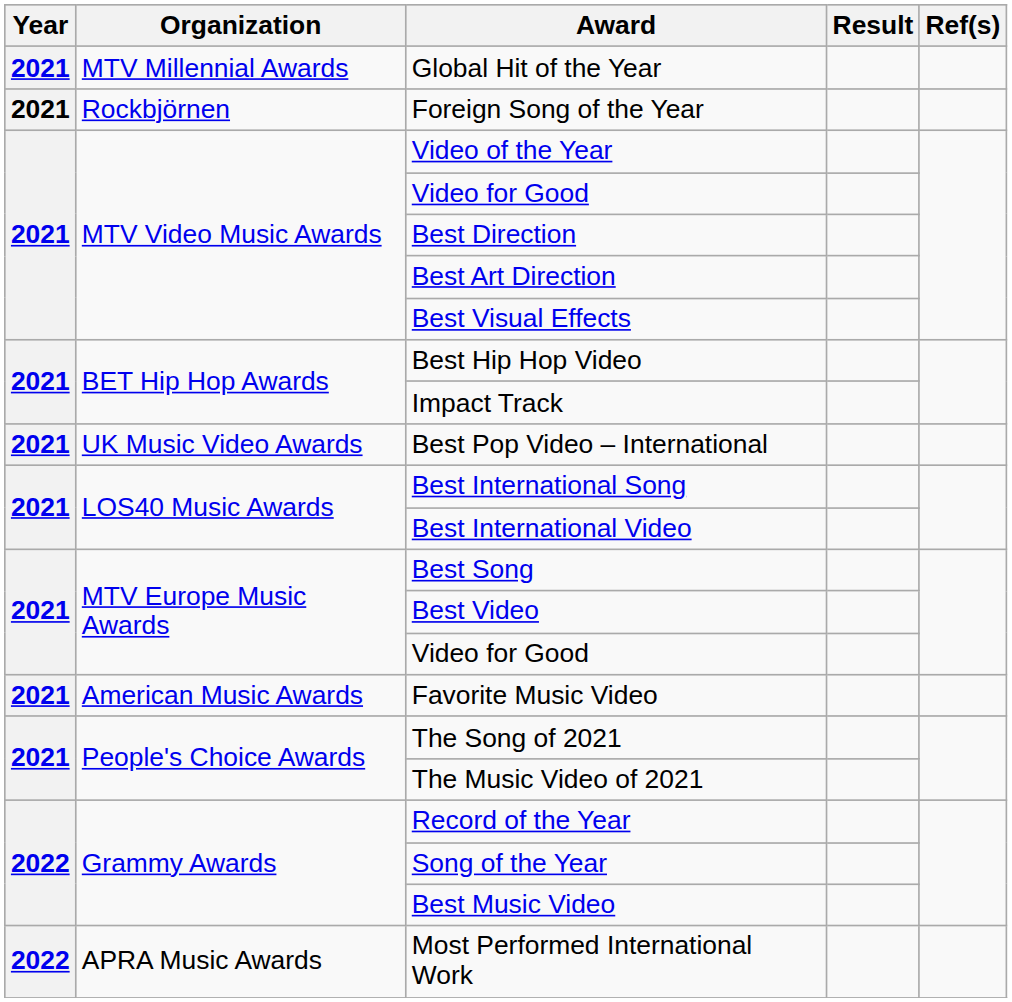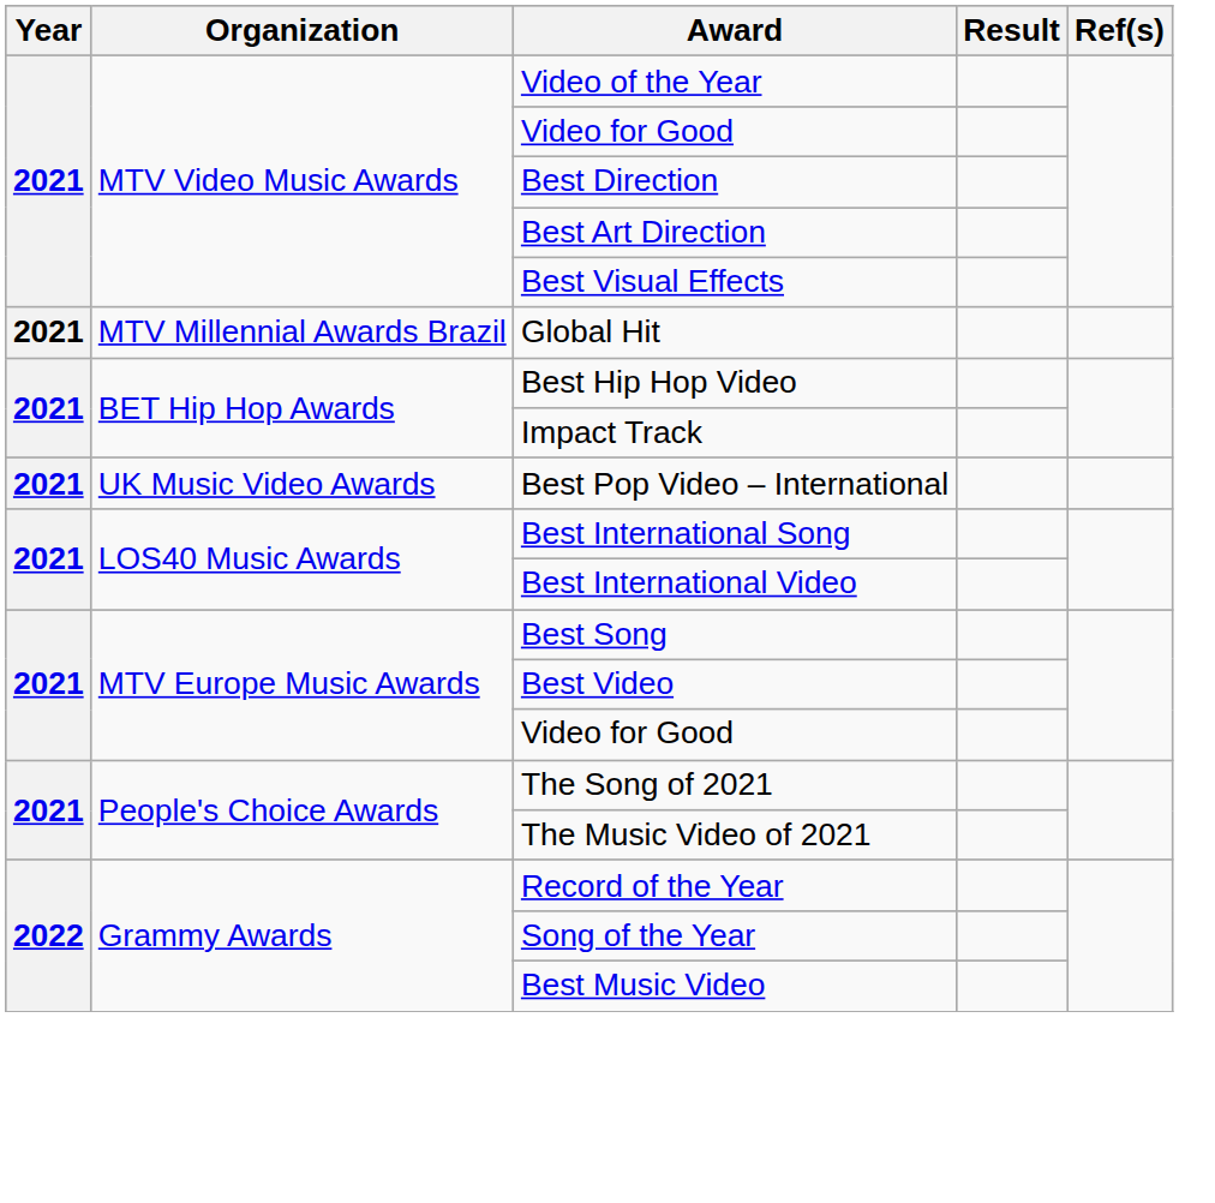- row: 2021 | MTV Millennial Awards | Global Hit of the Year
- row: 2021 | Rockbjörnen | Foreign Song of the Year
+ row: 2021 | MTV Millennial Awards Brazil | Global Hit
- row: 2021 | American Music Awards | Favorite Music Video
- row: 2022 | APRA Music Awards | Most Performed International Work
